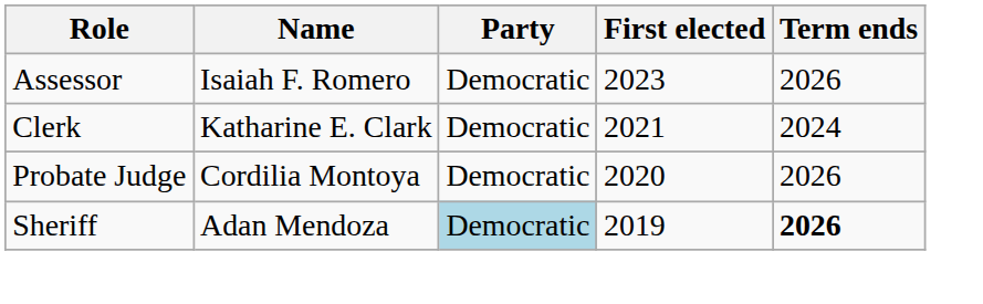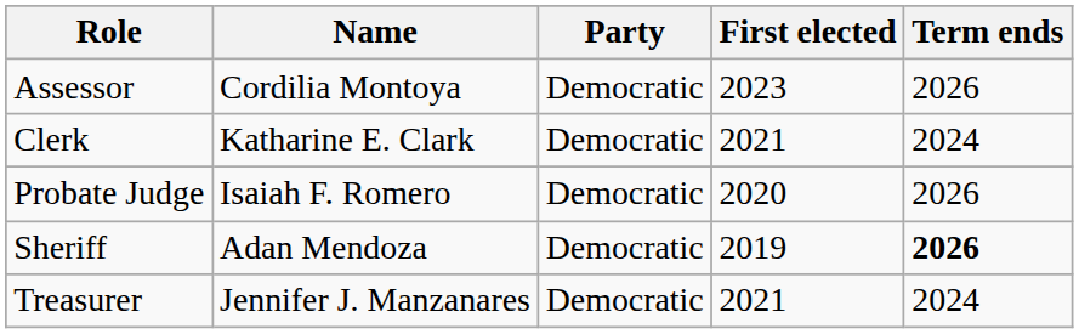Assessor | Name: Isaiah F. Romero -> Cordilia Montoya
Probate Judge | Name: Cordilia Montoya -> Isaiah F. Romero
Sheriff | Party: lightblue background -> no background
+ row: Treasurer | Jennifer J. Manzanares | Democratic | 2021 | 2024
